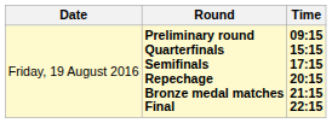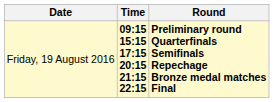columns swapped: Time <-> Round
